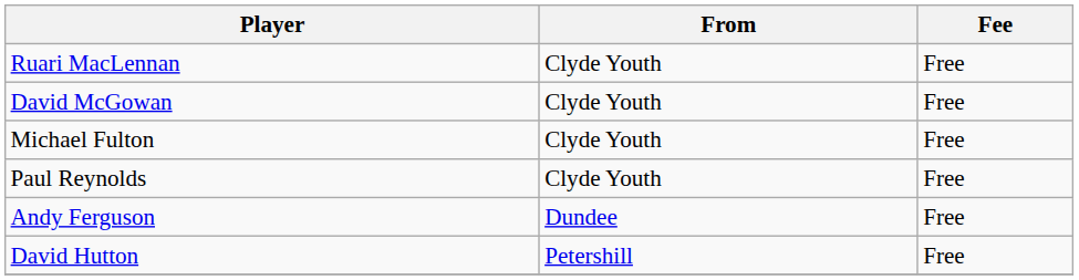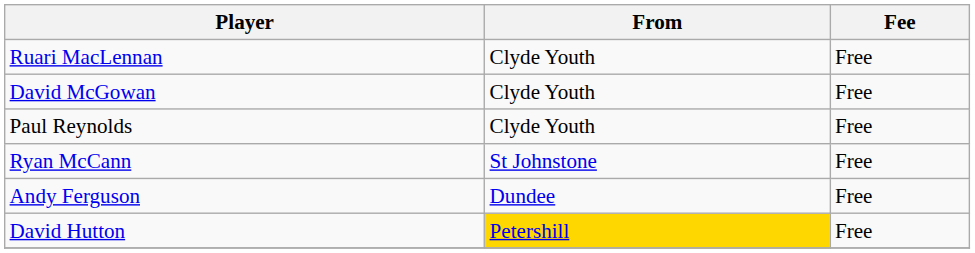- row: Michael Fulton | Clyde Youth | Free
+ row: Ryan McCann | St Johnstone | Free
David Hutton | From: no background -> gold background
